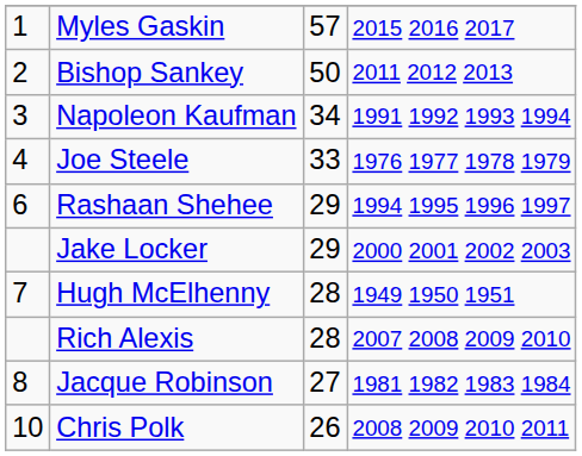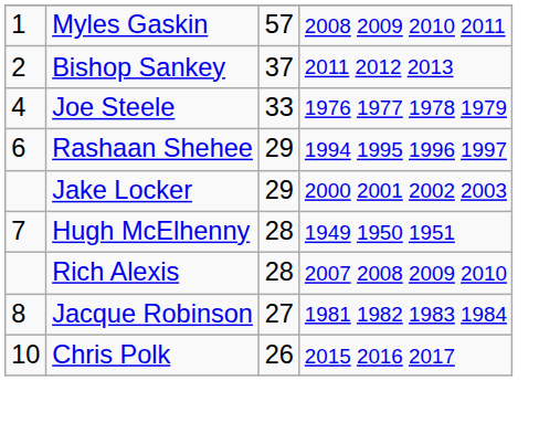Myles Gaskin | column 4: 2015 2016 2017 -> 2008 2009 2010 2011
Bishop Sankey | column 3: 50 -> 37
- row: 3 | Napoleon Kaufman | 34 | 1991 1992 1993 1994
Chris Polk | column 4: 2008 2009 2010 2011 -> 2015 2016 2017
